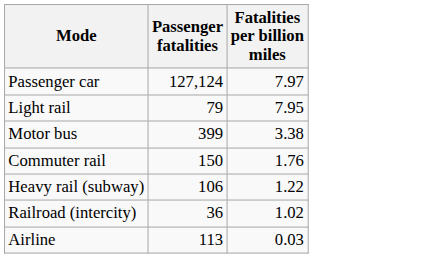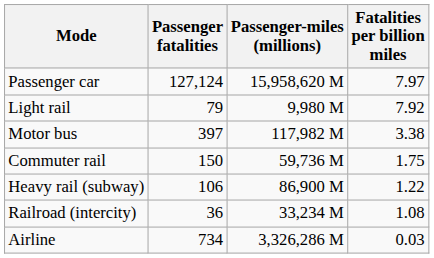+ column: Passenger-miles (millions) | 15,958,620 M | 9,980 M | 117,982 M | 59,736 M | 86,900 M | 33,234 M | 3,326,286 M
Light rail | Fatalities per billion miles: 7.95 -> 7.92
Motor bus | Passenger fatalities: 399 -> 397
Commuter rail | Fatalities per billion miles: 1.76 -> 1.75
Railroad (intercity) | Fatalities per billion miles: 1.02 -> 1.08
Airline | Passenger fatalities: 113 -> 734
